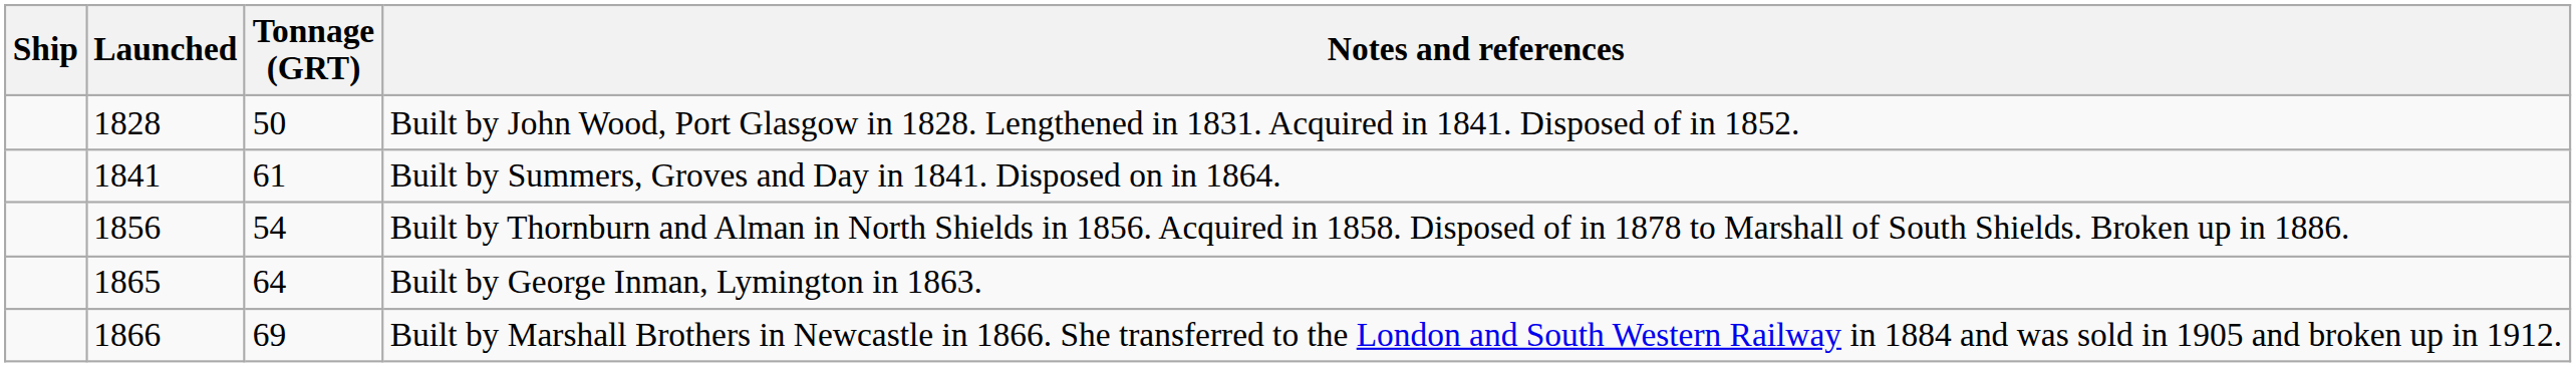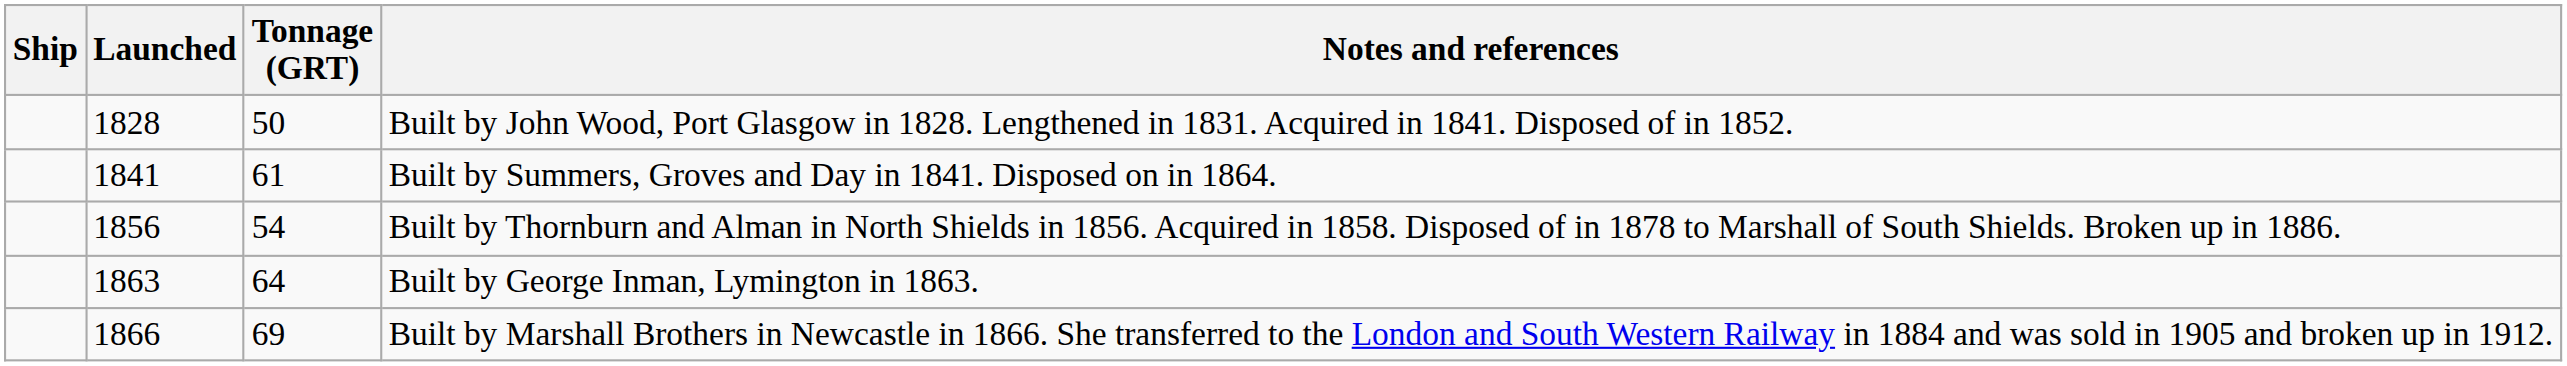Built by George Inman, Lymington in 1863. | Launched: 1865 -> 1863
